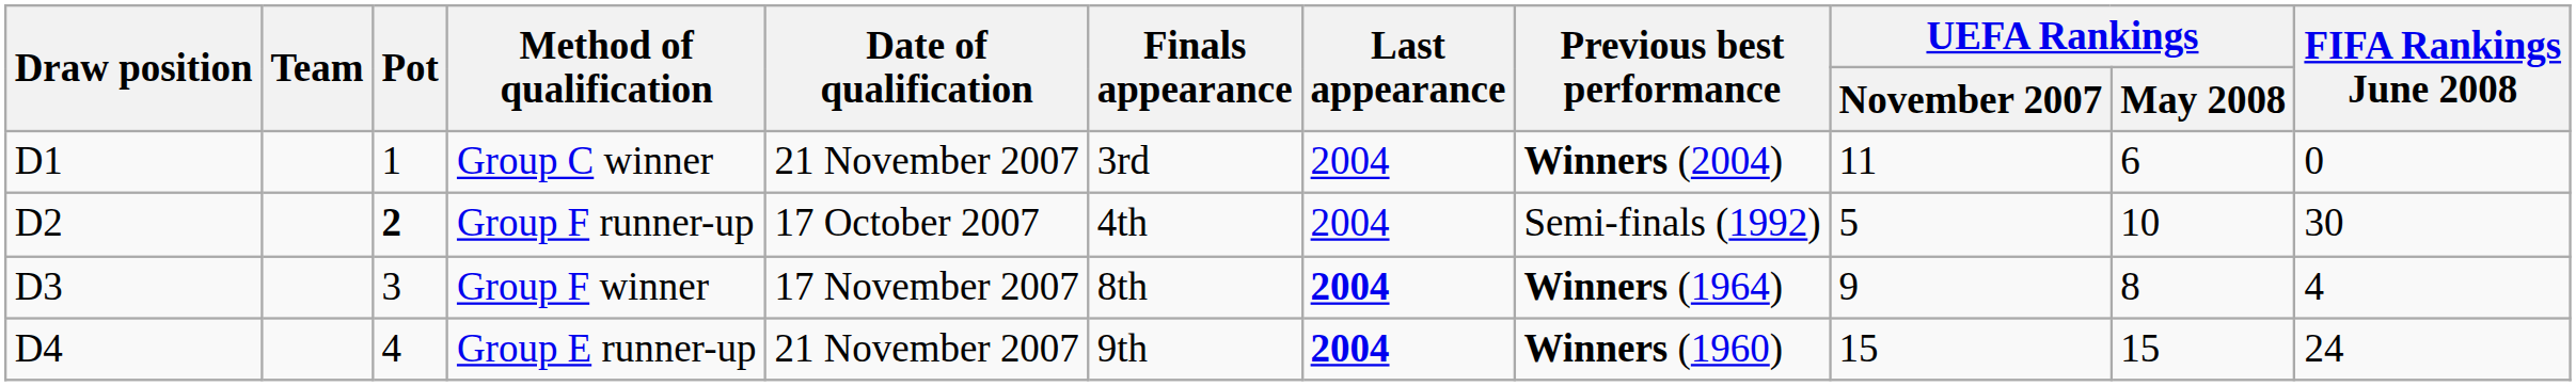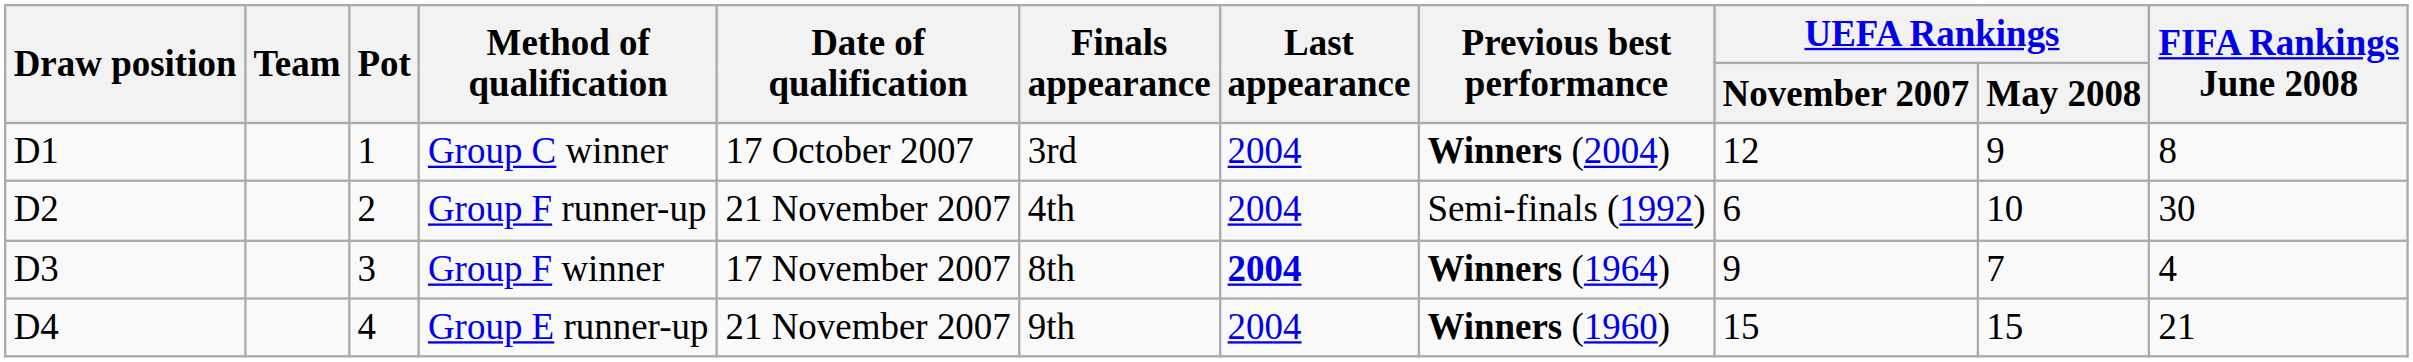Group C winner | Date of qualification: 21 November 2007 -> 17 October 2007
Group C winner | UEFA Rankings / November 2007: 11 -> 12
Group C winner | UEFA Rankings / May 2008: 6 -> 9
Group C winner | FIFA Rankings June 2008: 0 -> 8
Group F runner-up | Pot: bold -> normal
Group F runner-up | Date of qualification: 17 October 2007 -> 21 November 2007
Group F runner-up | UEFA Rankings / November 2007: 5 -> 6
Group F winner | UEFA Rankings / May 2008: 8 -> 7
Group E runner-up | Last appearance: bold -> normal
Group E runner-up | FIFA Rankings June 2008: 24 -> 21
